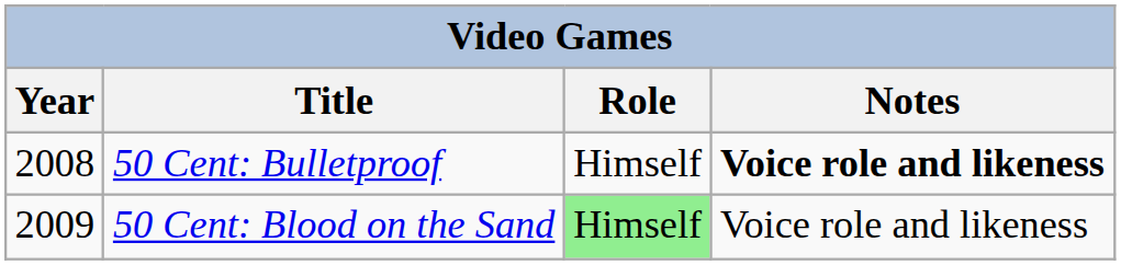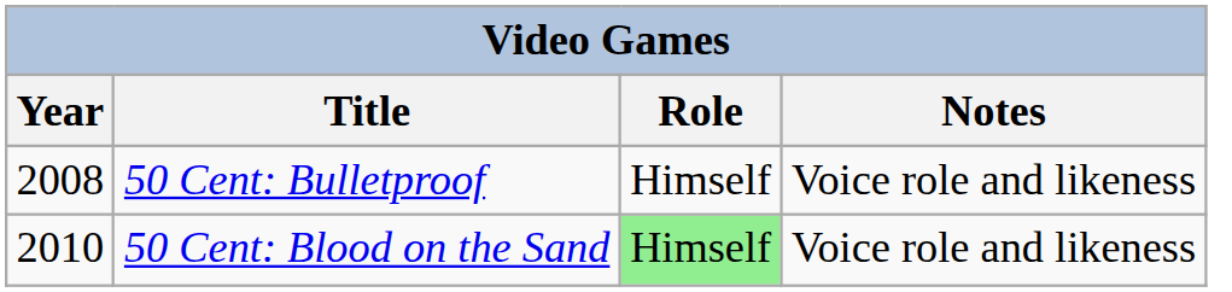50 Cent: Bulletproof | Notes: bold -> normal
50 Cent: Blood on the Sand | Year: 2009 -> 2010
